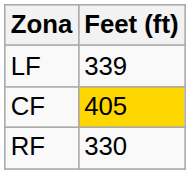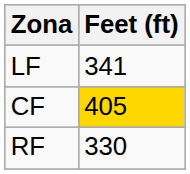LF | Feet (ft): 339 -> 341
